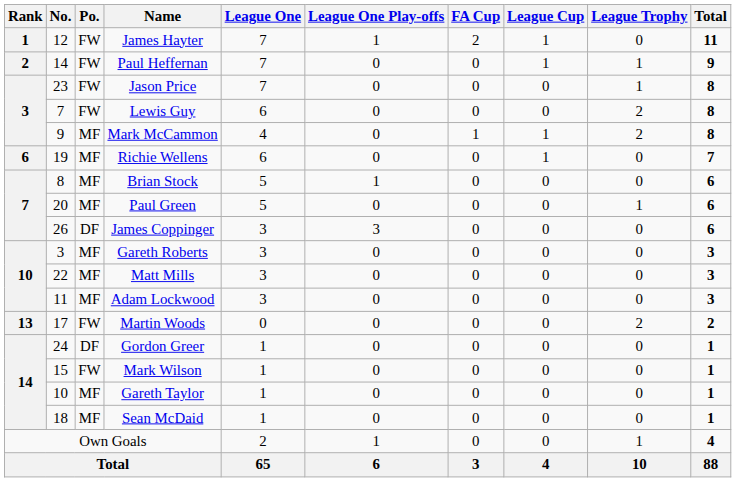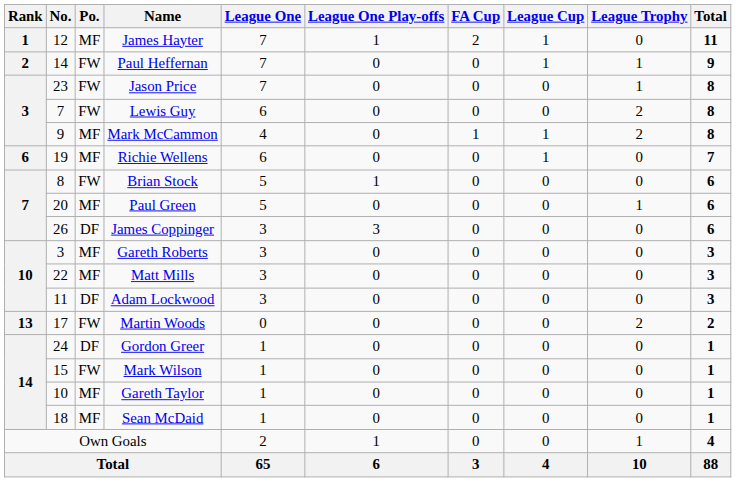James Hayter | Po.: FW -> MF
Brian Stock | Po.: MF -> FW
Adam Lockwood | Po.: MF -> DF
